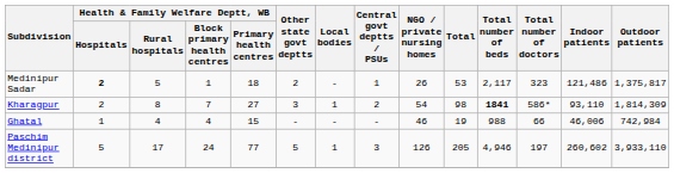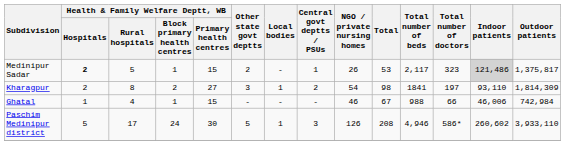Medinipur Sadar | Health & Family Welfare Deptt, WB / Primary health centres: 18 -> 15
Medinipur Sadar | Indoor patients: no background -> lightgrey background
Kharagpur | column 4: 7 -> 2
Kharagpur | Total number of beds: bold -> normal
Kharagpur | Total number of doctors: 586* -> 197
Ghatal | column 4: 4 -> 1
Ghatal | Total: 19 -> 67
Paschim Medinipur district | Health & Family Welfare Deptt, WB / Primary health centres: 77 -> 30
Paschim Medinipur district | Total: 205 -> 208
Paschim Medinipur district | Total number of doctors: 197 -> 586*
